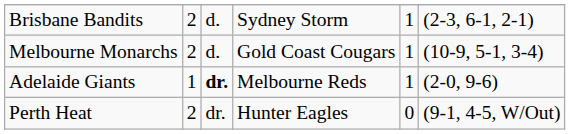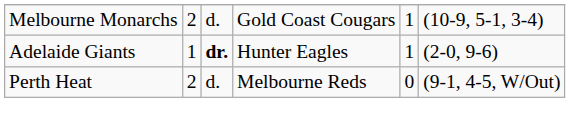- row: Brisbane Bandits | 2 | d. | Sydney Storm | 1 | (2-3, 6-1, 2-1)
Adelaide Giants | column 4: Melbourne Reds -> Hunter Eagles
Perth Heat | column 3: dr. -> d.
Perth Heat | column 4: Hunter Eagles -> Melbourne Reds
